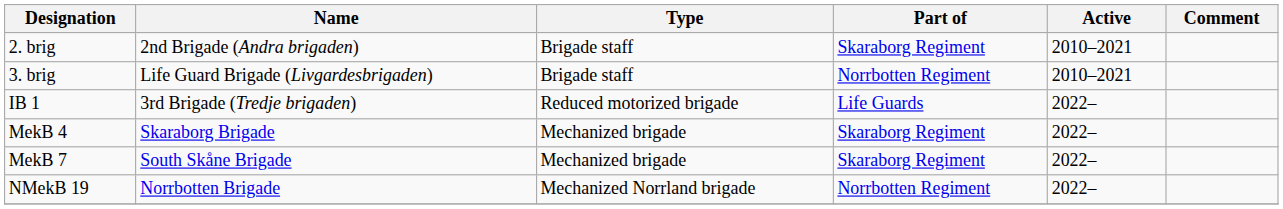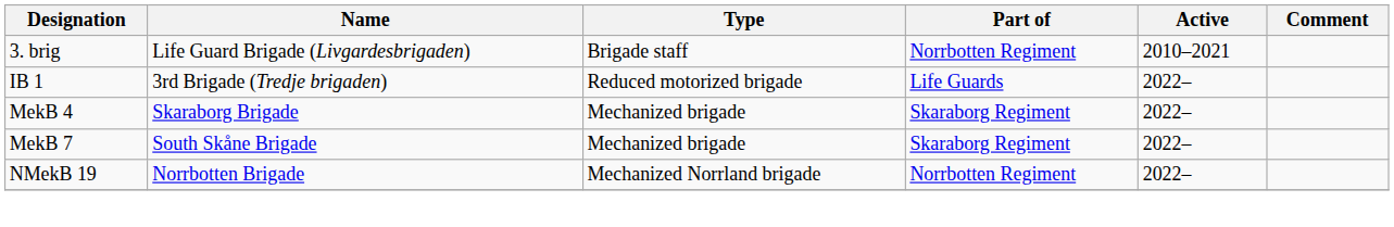- row: 2. brig | 2nd Brigade (Andra brigaden) | Brigade staff | Skaraborg Regiment | 2010–2021
